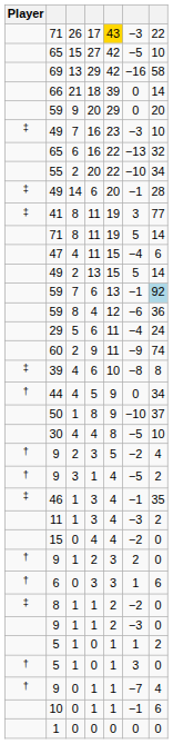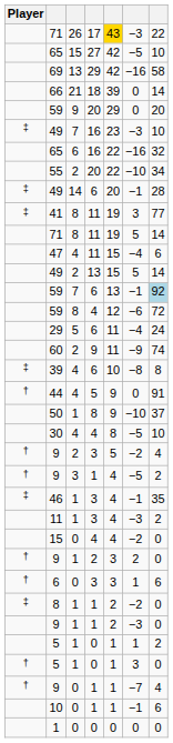65 / 6 | column 6: −13 -> −16
59 / 8 | column 7: 36 -> 72
44 | column 7: 34 -> 91
